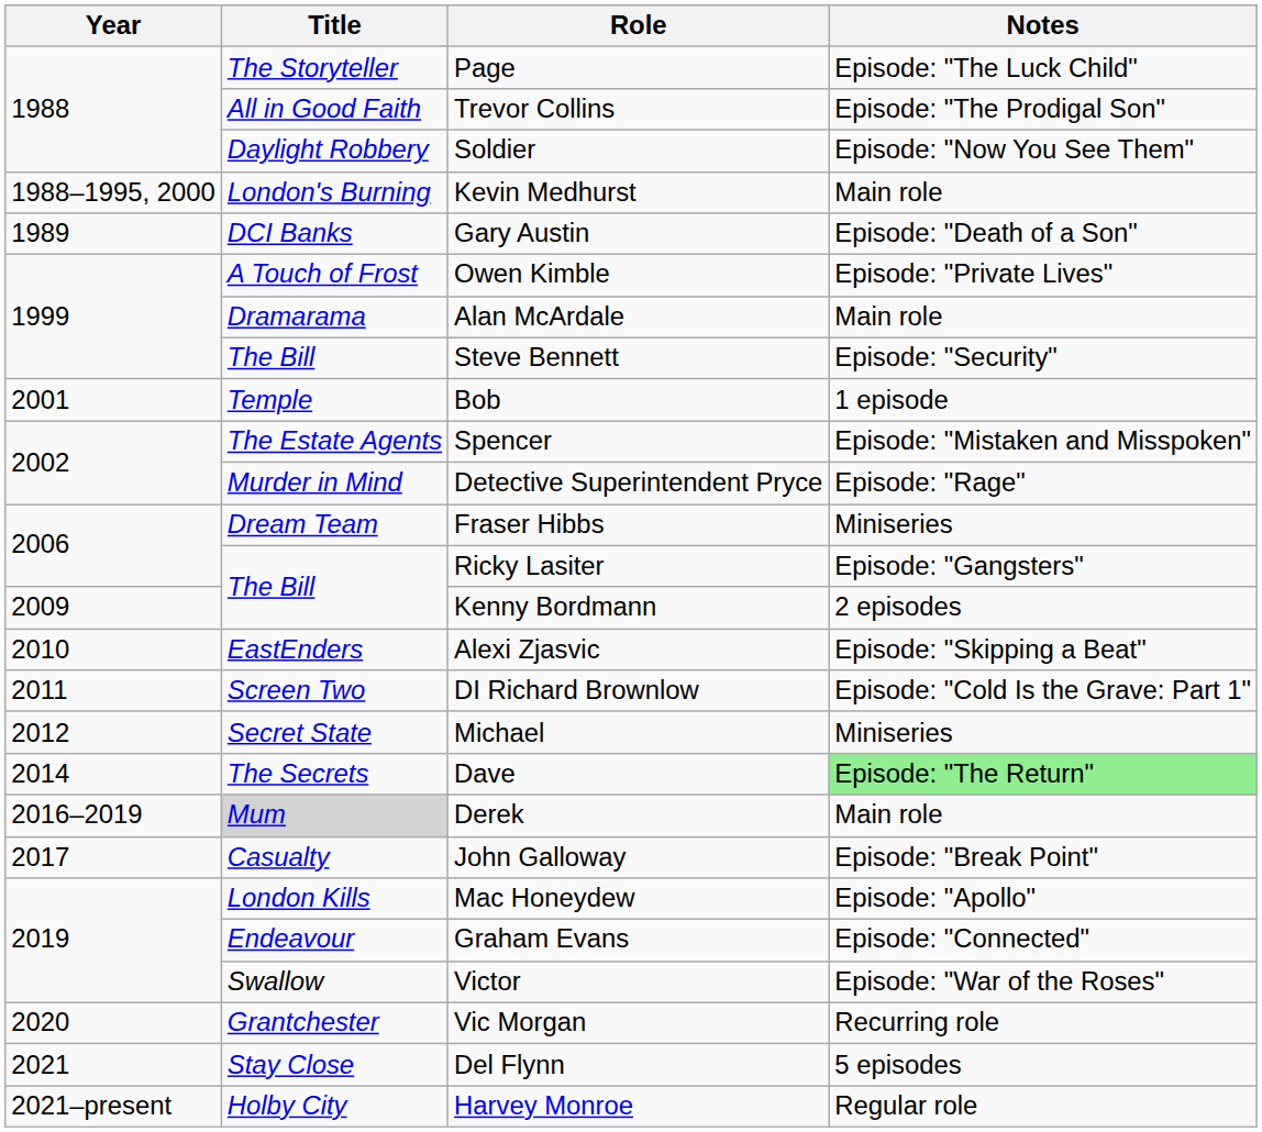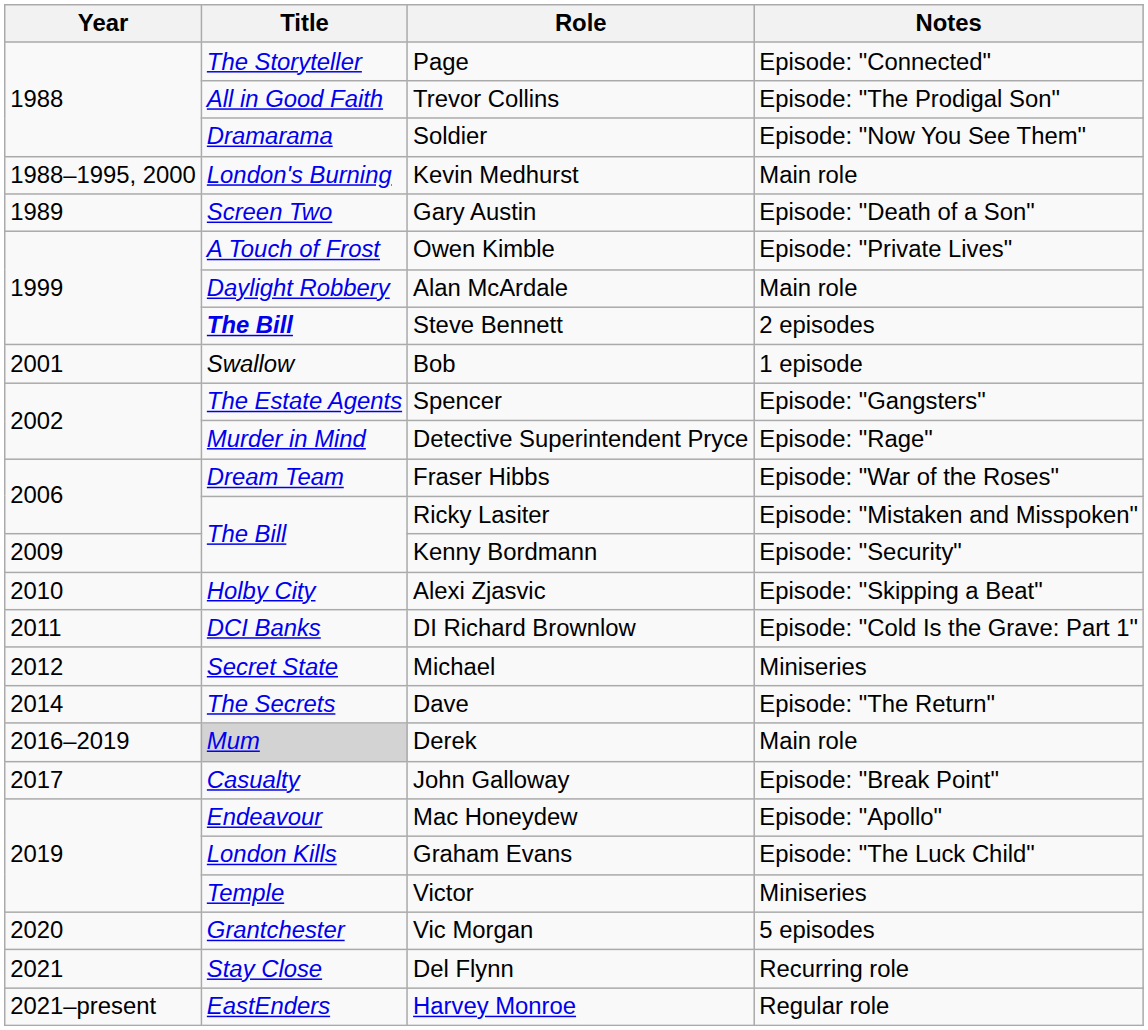Page | Notes: Episode: "The Luck Child" -> Episode: "Connected"
Soldier | Title: Daylight Robbery -> Dramarama
Gary Austin | Title: DCI Banks -> Screen Two
Alan McArdale | Title: Dramarama -> Daylight Robbery
Steve Bennett | Title: normal -> bold
Steve Bennett | Notes: Episode: "Security" -> 2 episodes
Bob | Title: Temple -> Swallow
Spencer | Notes: Episode: "Mistaken and Misspoken" -> Episode: "Gangsters"
Fraser Hibbs | Notes: Miniseries -> Episode: "War of the Roses"
Ricky Lasiter | Notes: Episode: "Gangsters" -> Episode: "Mistaken and Misspoken"
Kenny Bordmann | Notes: 2 episodes -> Episode: "Security"
Alexi Zjasvic | Title: EastEnders -> Holby City
DI Richard Brownlow | Title: Screen Two -> DCI Banks
Dave | Notes: lightgreen background -> no background
Mac Honeydew | Title: London Kills -> Endeavour
Graham Evans | Title: Endeavour -> London Kills
Graham Evans | Notes: Episode: "Connected" -> Episode: "The Luck Child"
Victor | Title: Swallow -> Temple
Victor | Notes: Episode: "War of the Roses" -> Miniseries
Vic Morgan | Notes: Recurring role -> 5 episodes
Del Flynn | Notes: 5 episodes -> Recurring role
Harvey Monroe | Title: Holby City -> EastEnders
